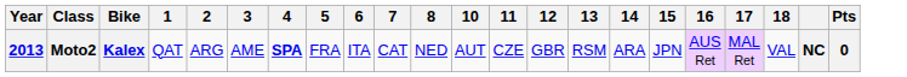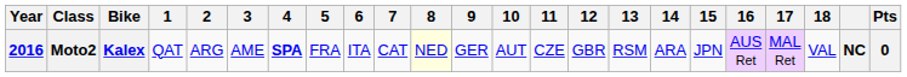+ column: 9 | GER
Moto2 | Year: 2013 -> 2016
Moto2 | 8: no background -> lightyellow background
